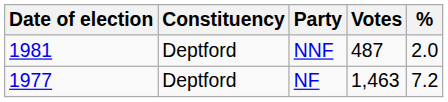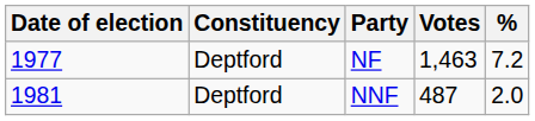rows swapped: NF <-> NNF
